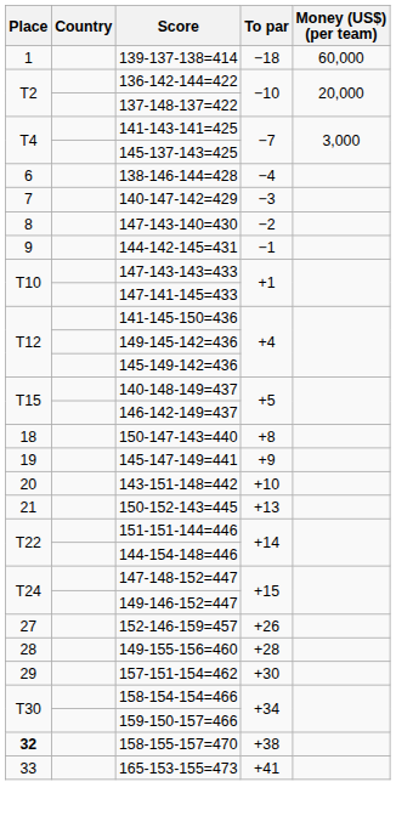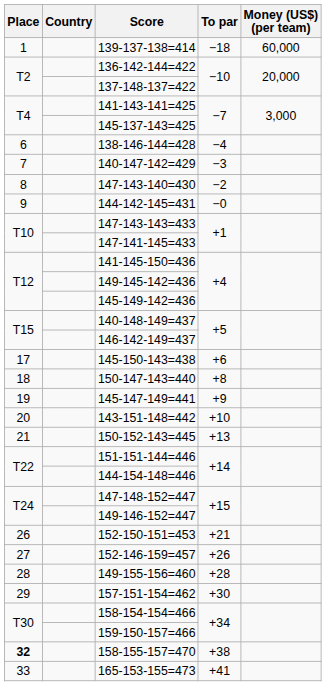144-142-145=431 | To par: −1 -> −0
+ row: 17 | 145-150-143=438 | +6
+ row: 26 | 152-150-151=453 | +21
